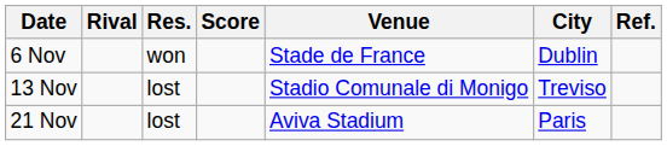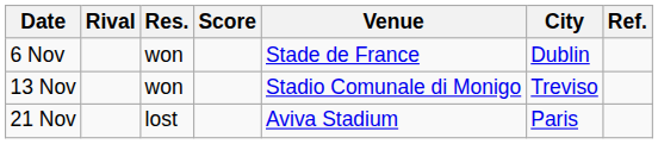13 Nov | Res.: lost -> won
